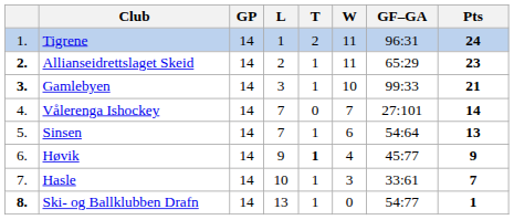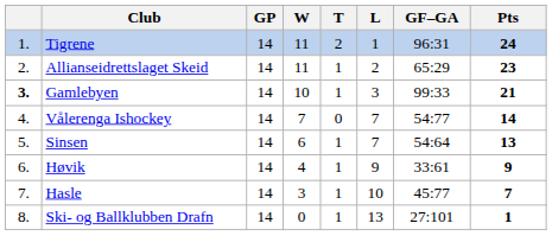columns swapped: W <-> L
Allianseidrettslaget Skeid | column 1: bold -> normal
Vålerenga Ishockey | GF–GA: 27:101 -> 54:77
Høvik | T: bold -> normal
Høvik | GF–GA: 45:77 -> 33:61
Hasle | GF–GA: 33:61 -> 45:77
Ski- og Ballklubben Drafn | column 1: bold -> normal
Ski- og Ballklubben Drafn | GF–GA: 54:77 -> 27:101
